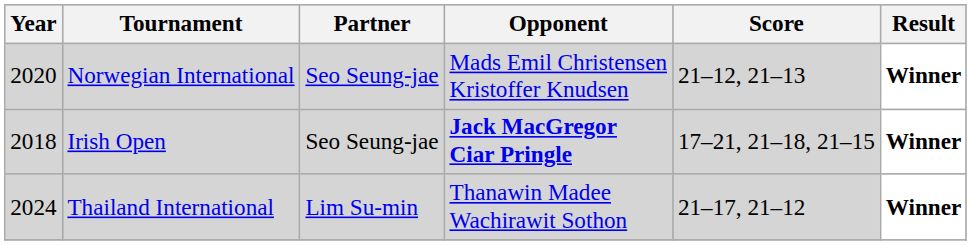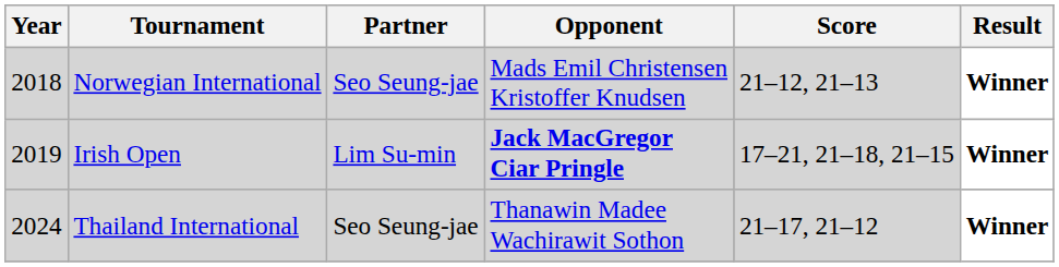Norwegian International | Year: 2020 -> 2018
Irish Open | Year: 2018 -> 2019
Irish Open | Partner: Seo Seung-jae -> Lim Su-min
Thailand International | Partner: Lim Su-min -> Seo Seung-jae
